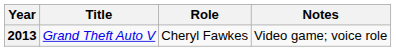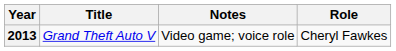columns swapped: Role <-> Notes
